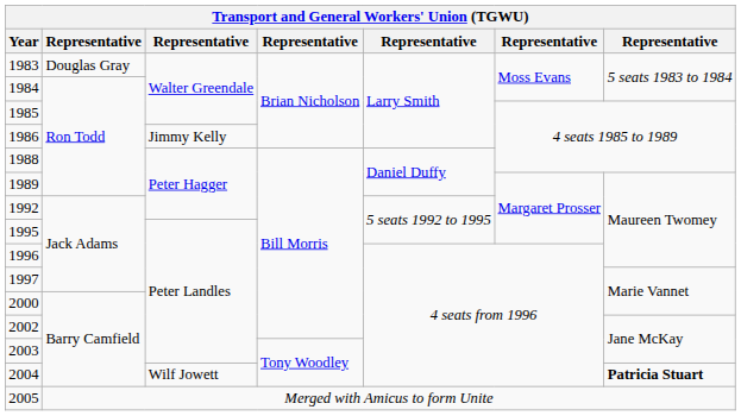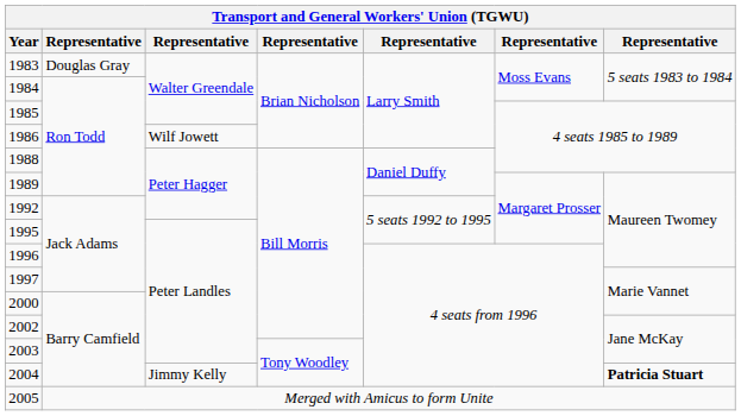1986 | column 3: Jimmy Kelly -> Wilf Jowett
2004 | column 3: Wilf Jowett -> Jimmy Kelly
